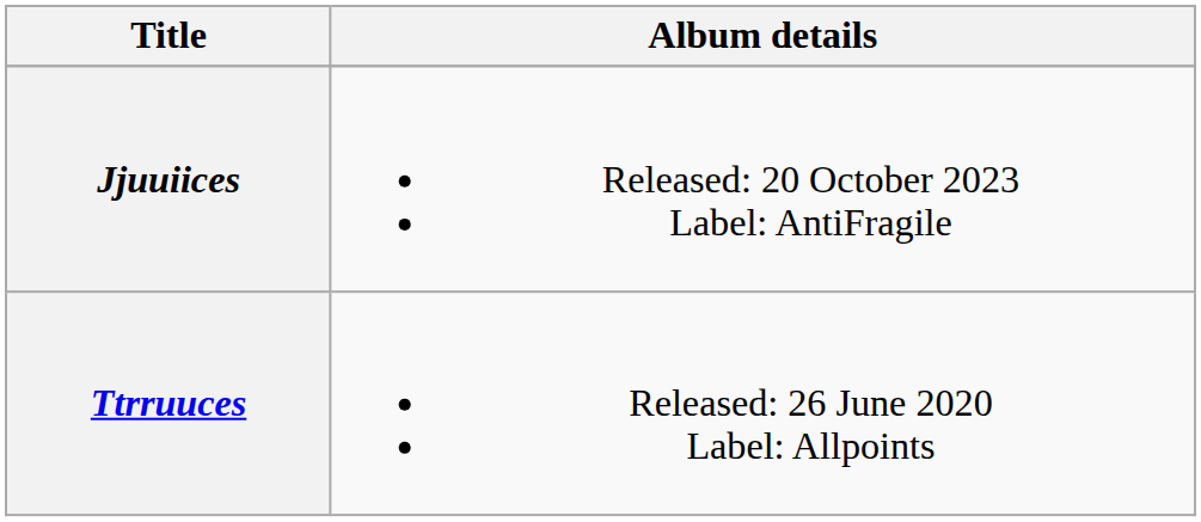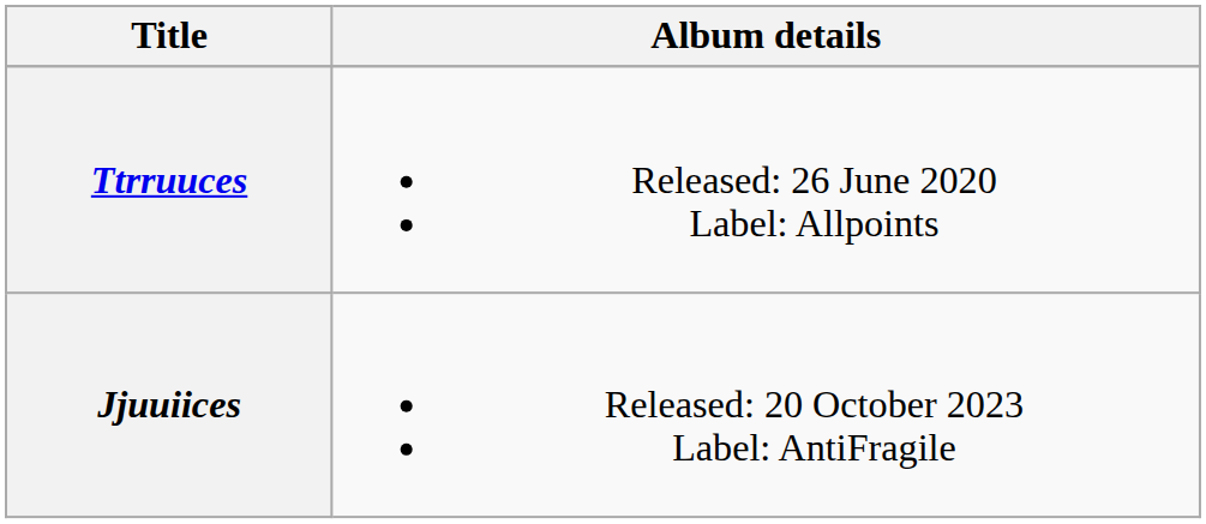rows swapped: Ttrruuces <-> Jjuuiices
